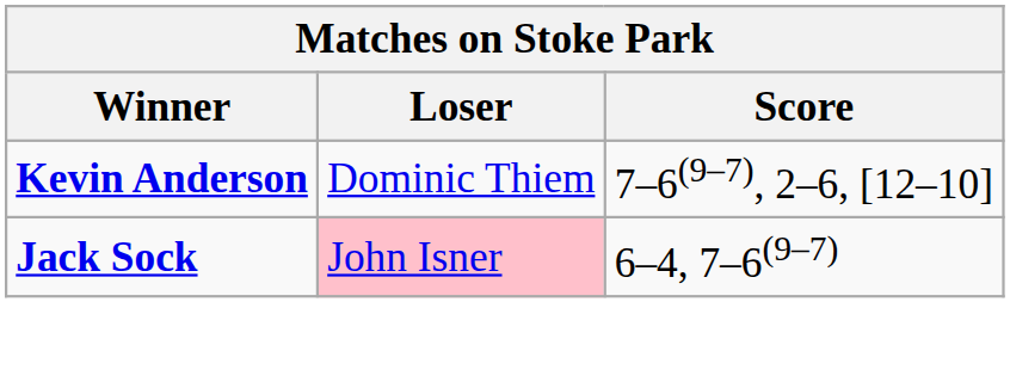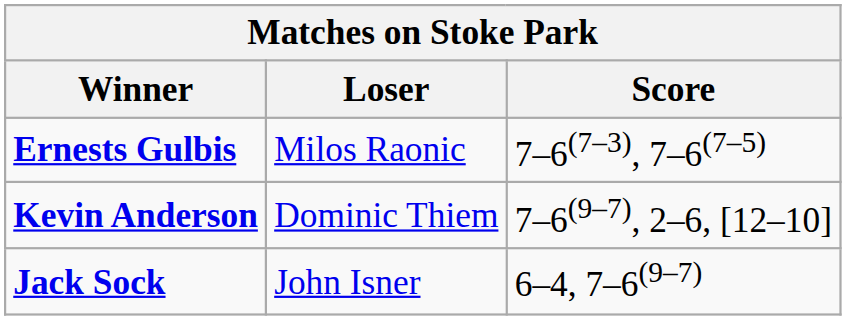+ row: Ernests Gulbis | Milos Raonic | 7–6(7–3), 7–6(7–5)
Jack Sock | Loser: pink background -> no background
